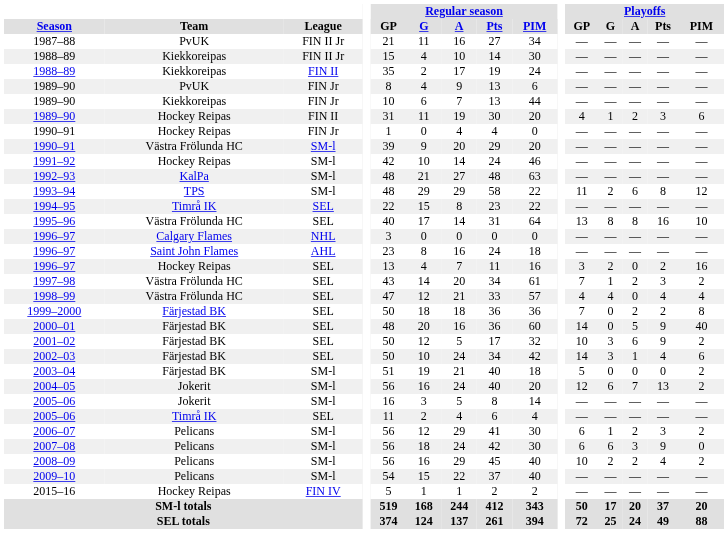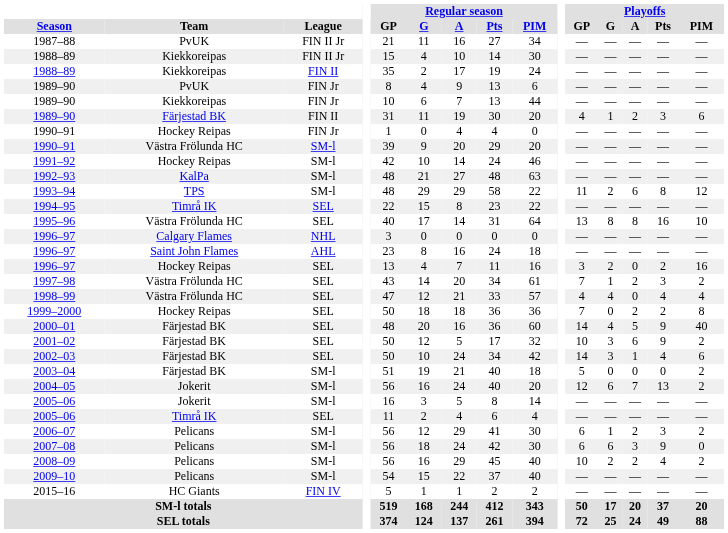1989–90 / FIN II | Team: Hockey Reipas -> Färjestad BK
1999–2000 | Team: Färjestad BK -> Hockey Reipas
2000–01 | Playoffs / G: 0 -> 4
2015–16 | Team: Hockey Reipas -> HC Giants
